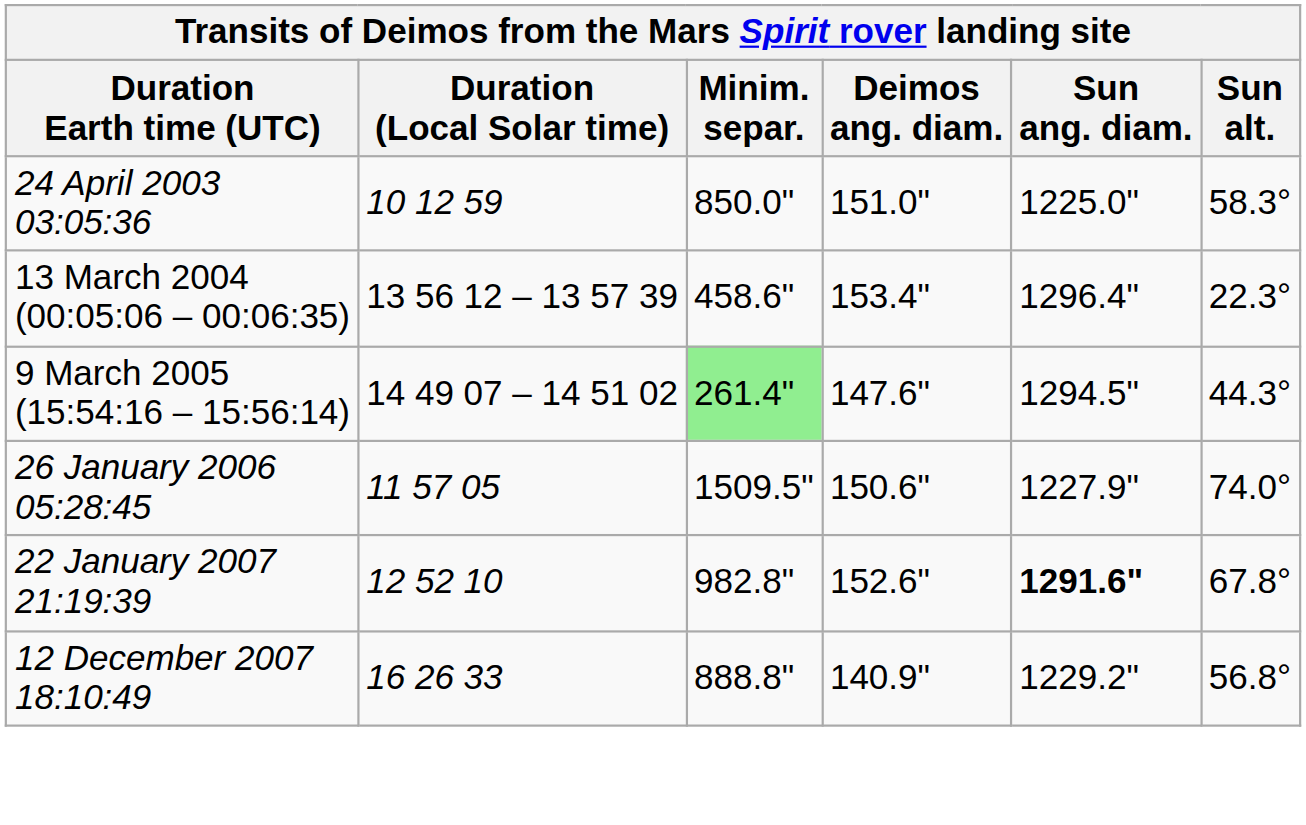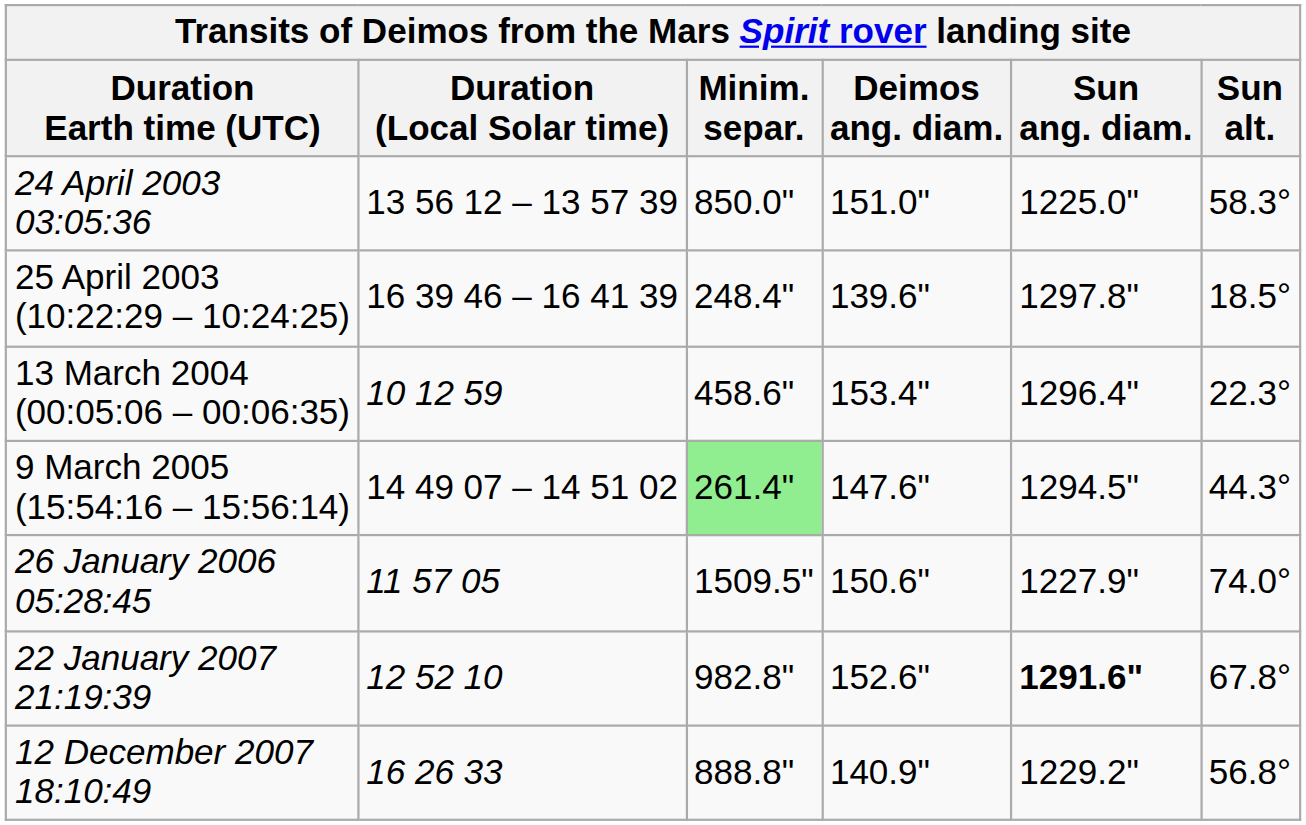24 April 2003 03:05:36 | Duration (Local Solar time): 10 12 59 -> 13 56 12 – 13 57 39
+ row: 25 April 2003 (10:22:29 – 10:24:25) | 16 39 46 – 16 41 39 | 248.4" | 139.6" | 1297.8" | 18.5°
13 March 2004 (00:05:06 – 00:06:35) | Duration (Local Solar time): 13 56 12 – 13 57 39 -> 10 12 59
